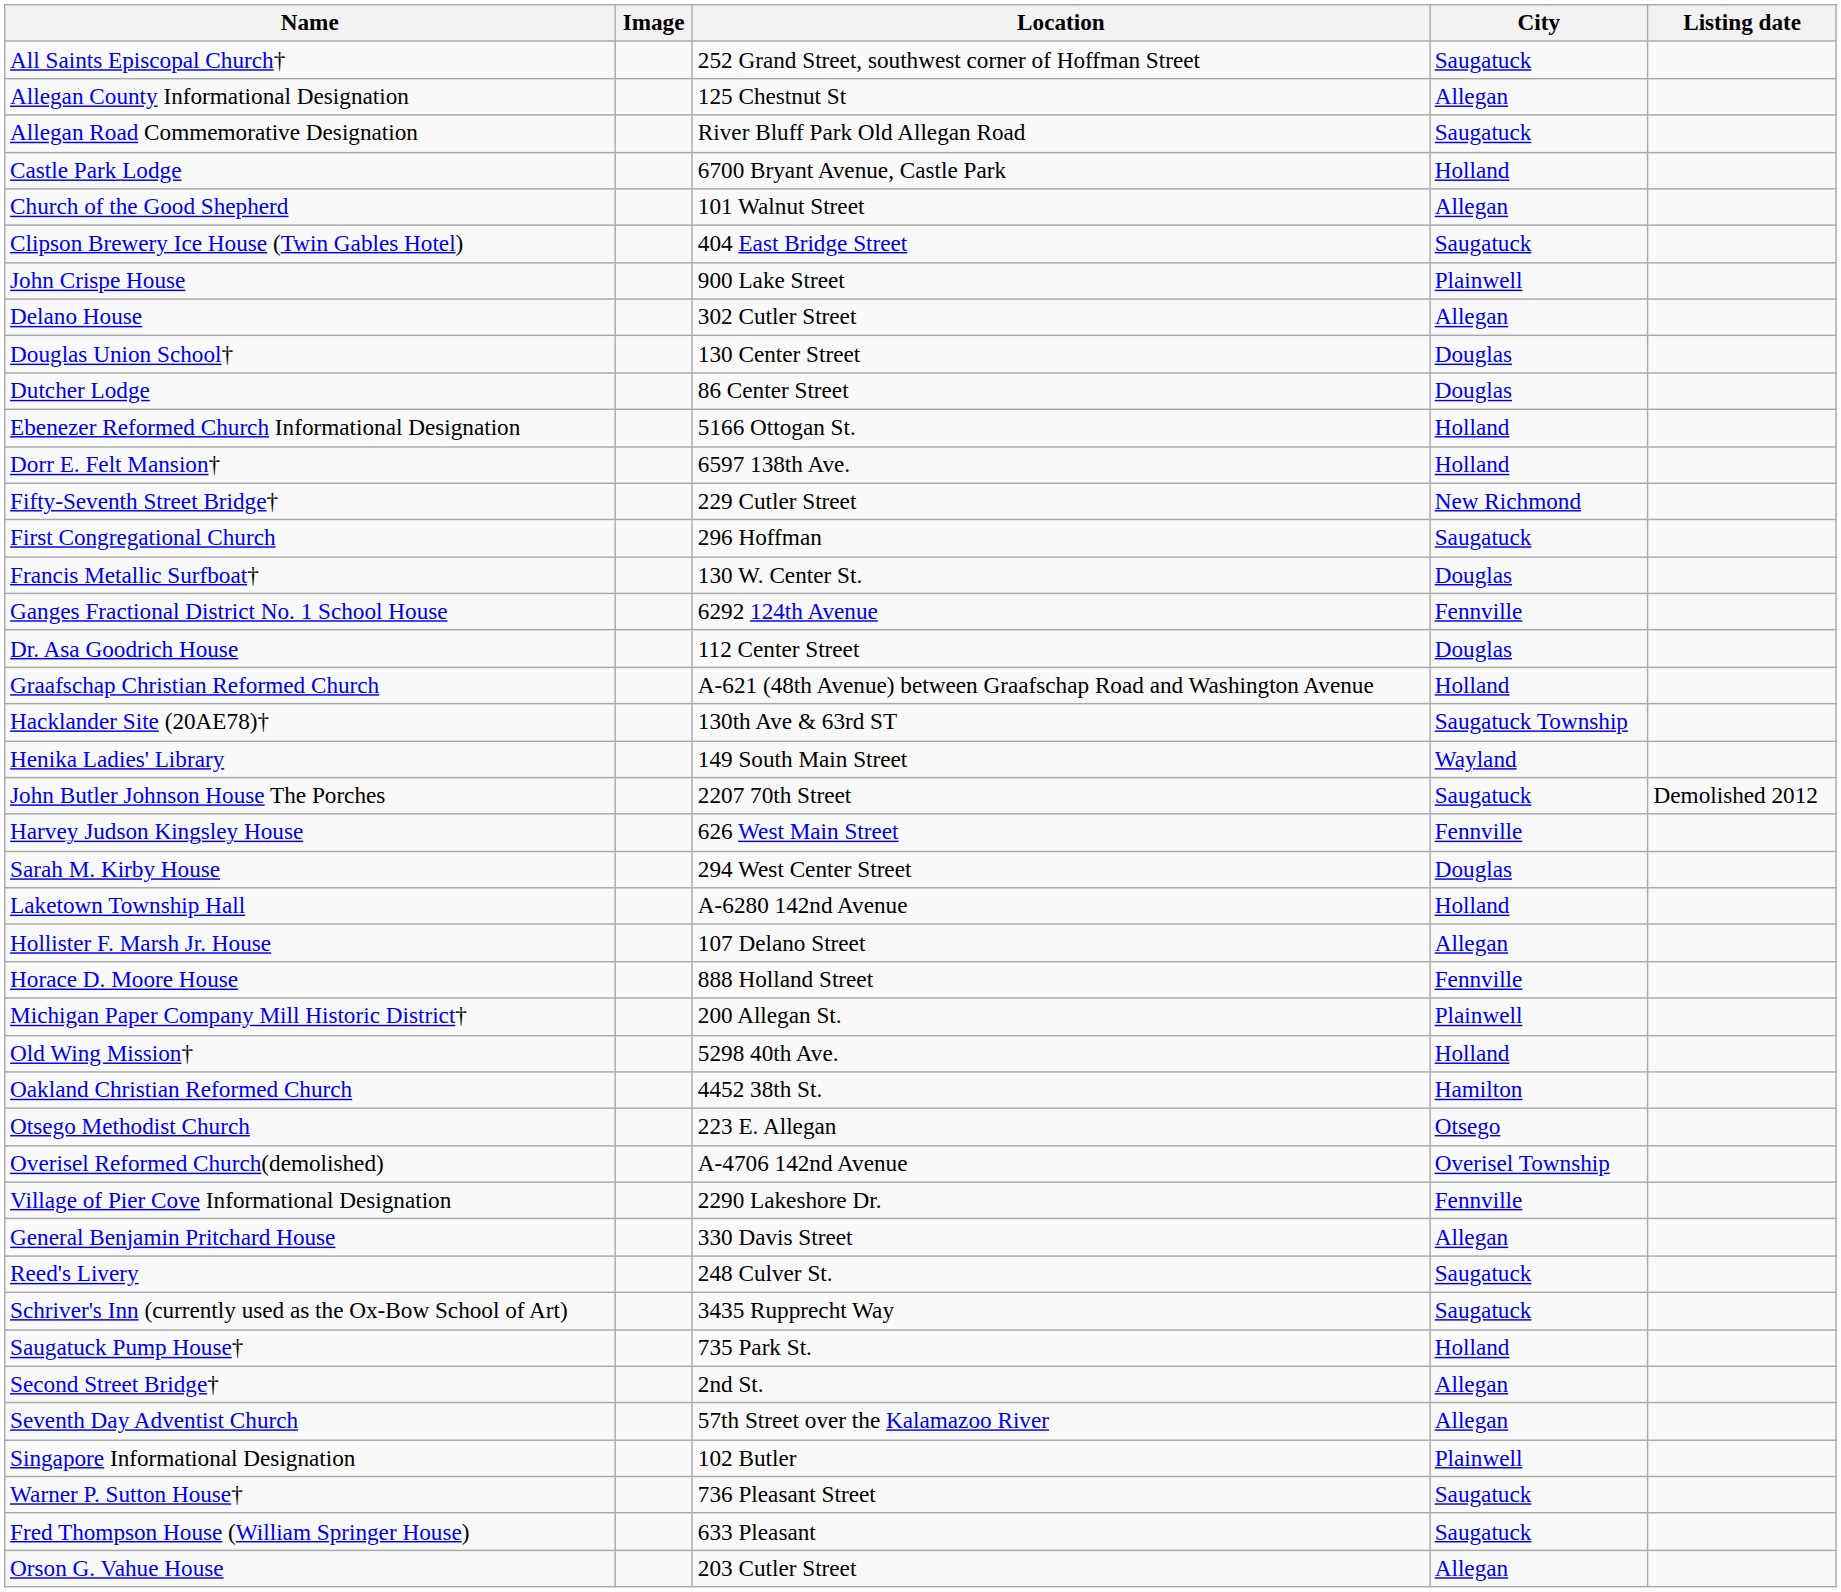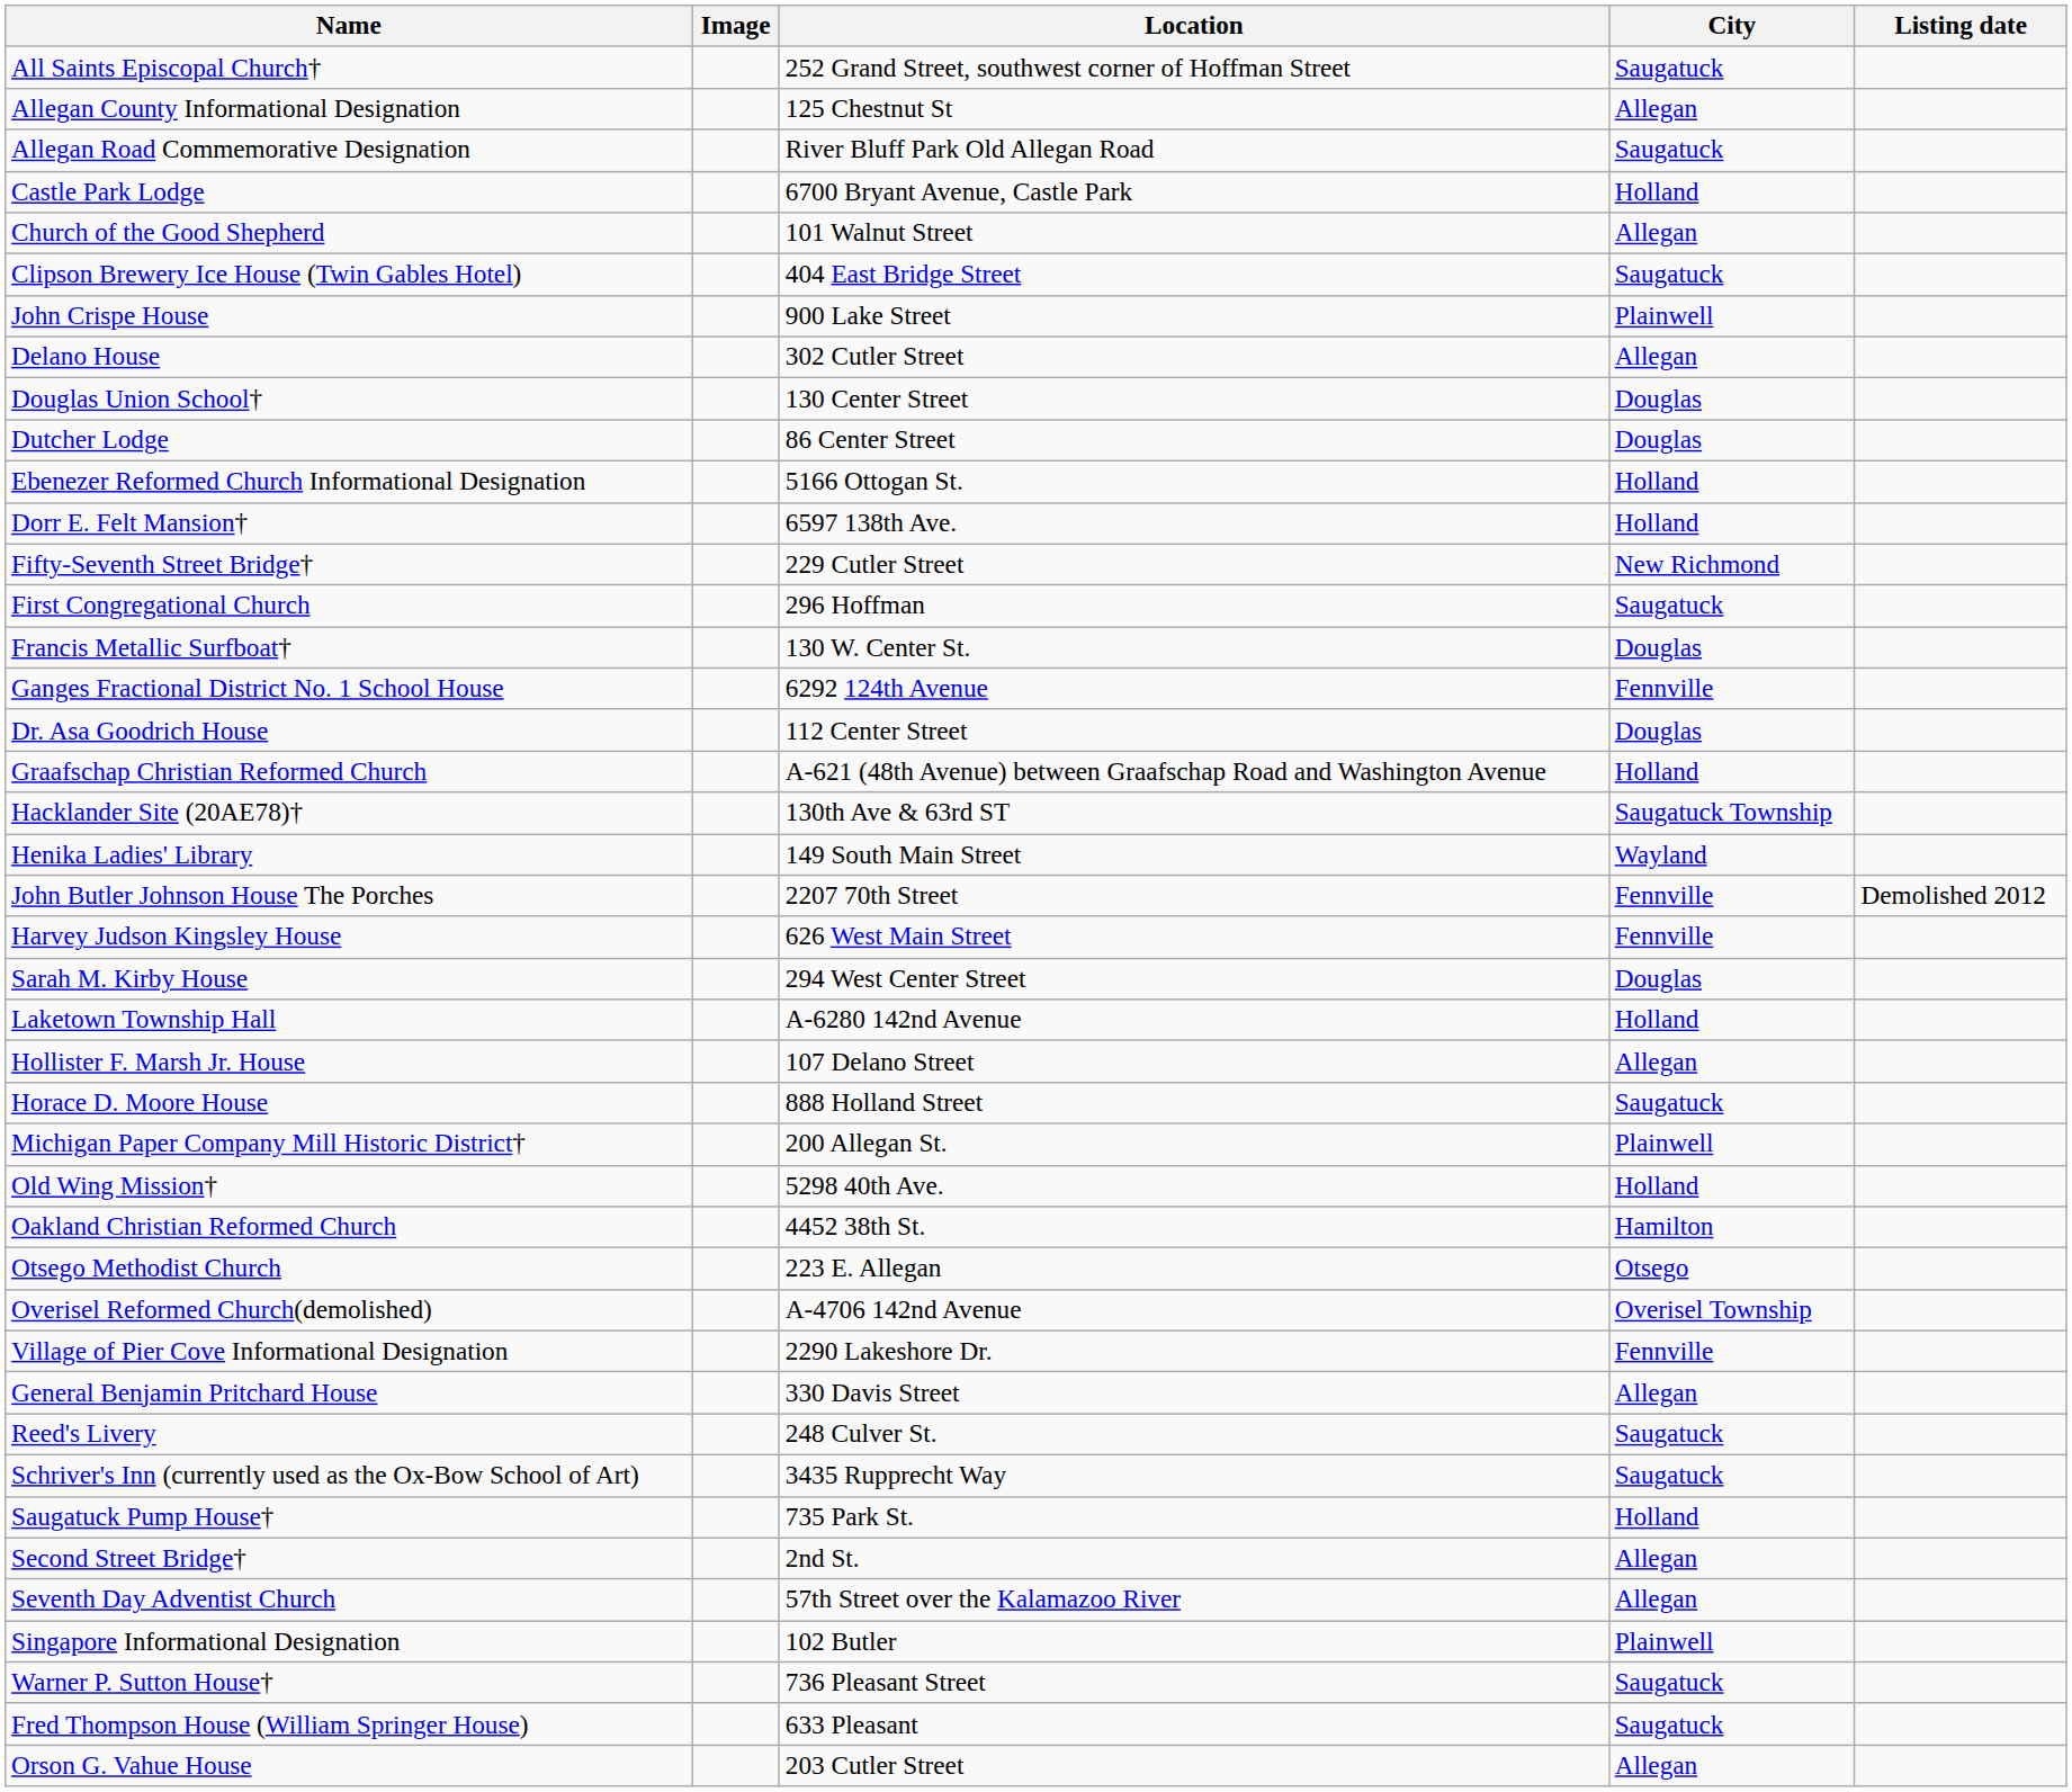John Butler Johnson House The Porches | City: Saugatuck -> Fennville
Horace D. Moore House | City: Fennville -> Saugatuck
